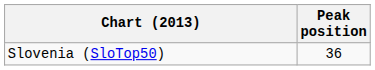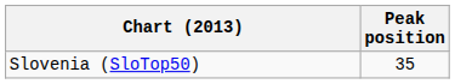Slovenia (SloTop50) | Peak position: 36 -> 35
